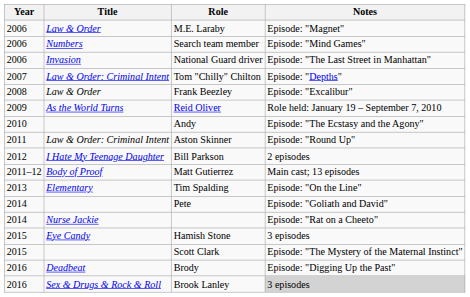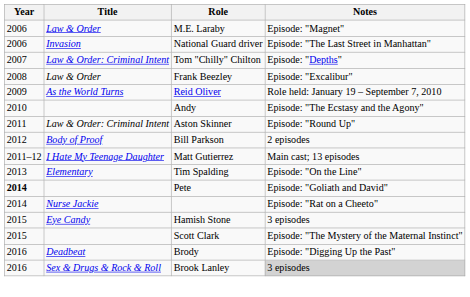- row: 2006 | Numbers | Search team member | Episode: "Mind Games"
Bill Parkson | Title: I Hate My Teenage Daughter -> Body of Proof
Matt Gutierrez | Title: Body of Proof -> I Hate My Teenage Daughter
Pete | Year: normal -> bold
